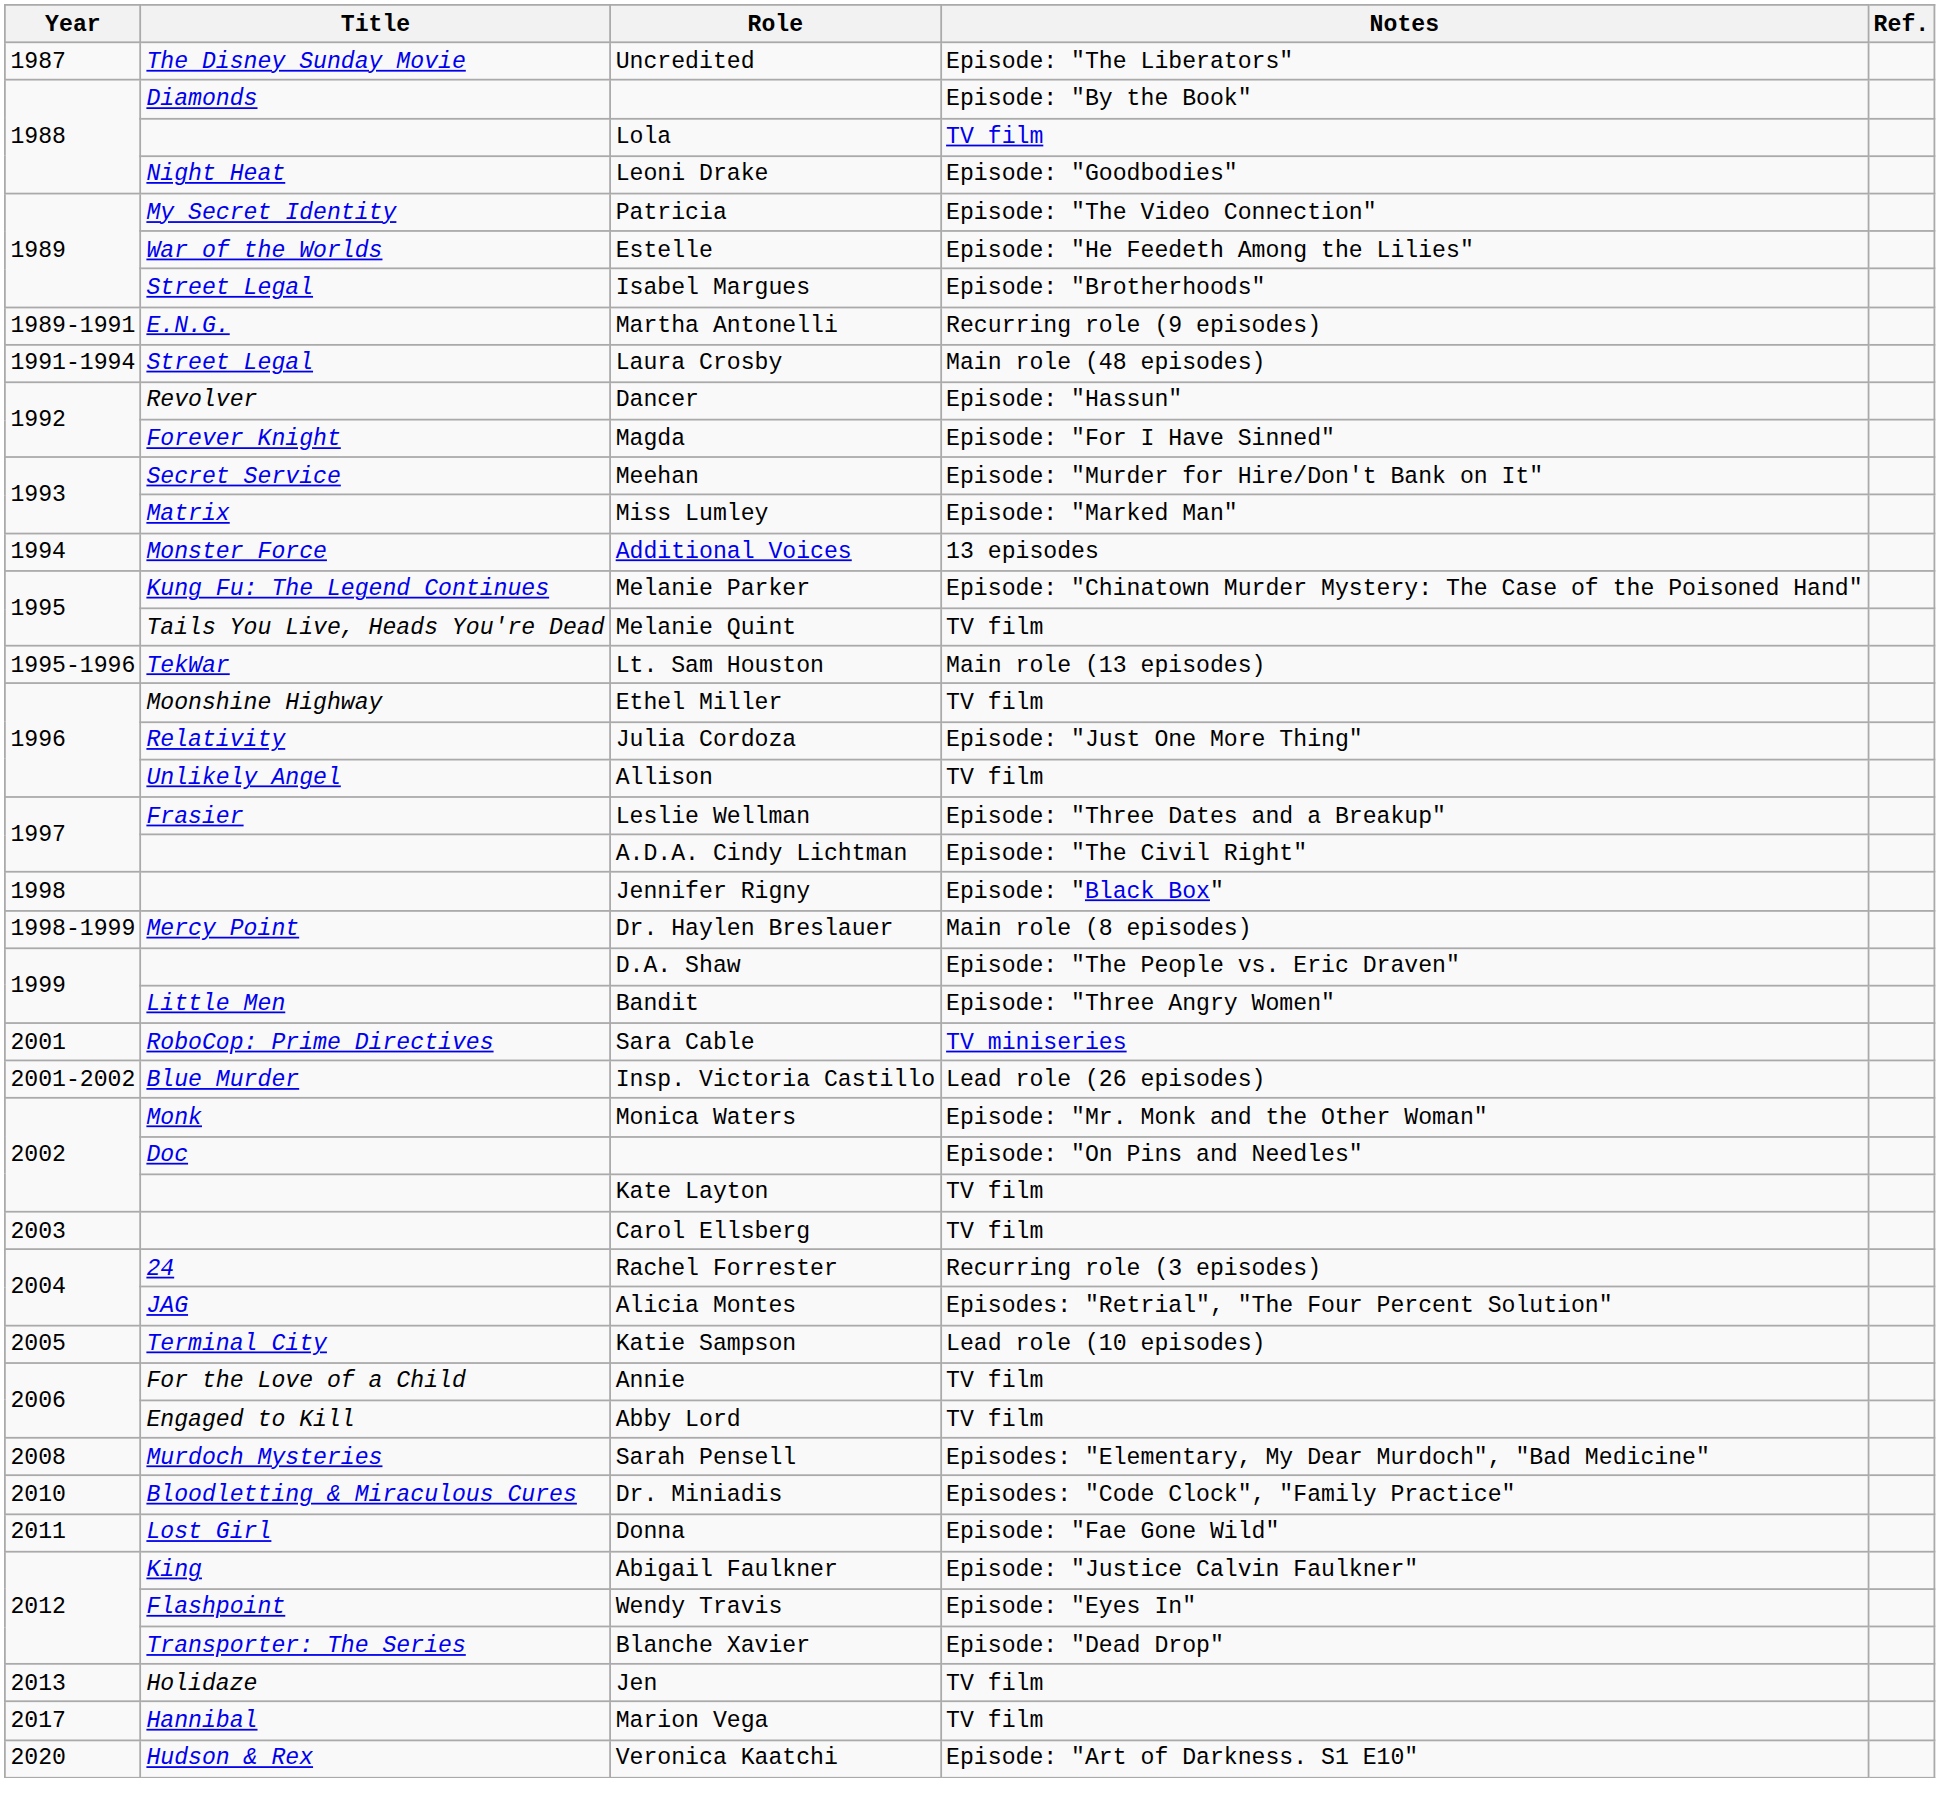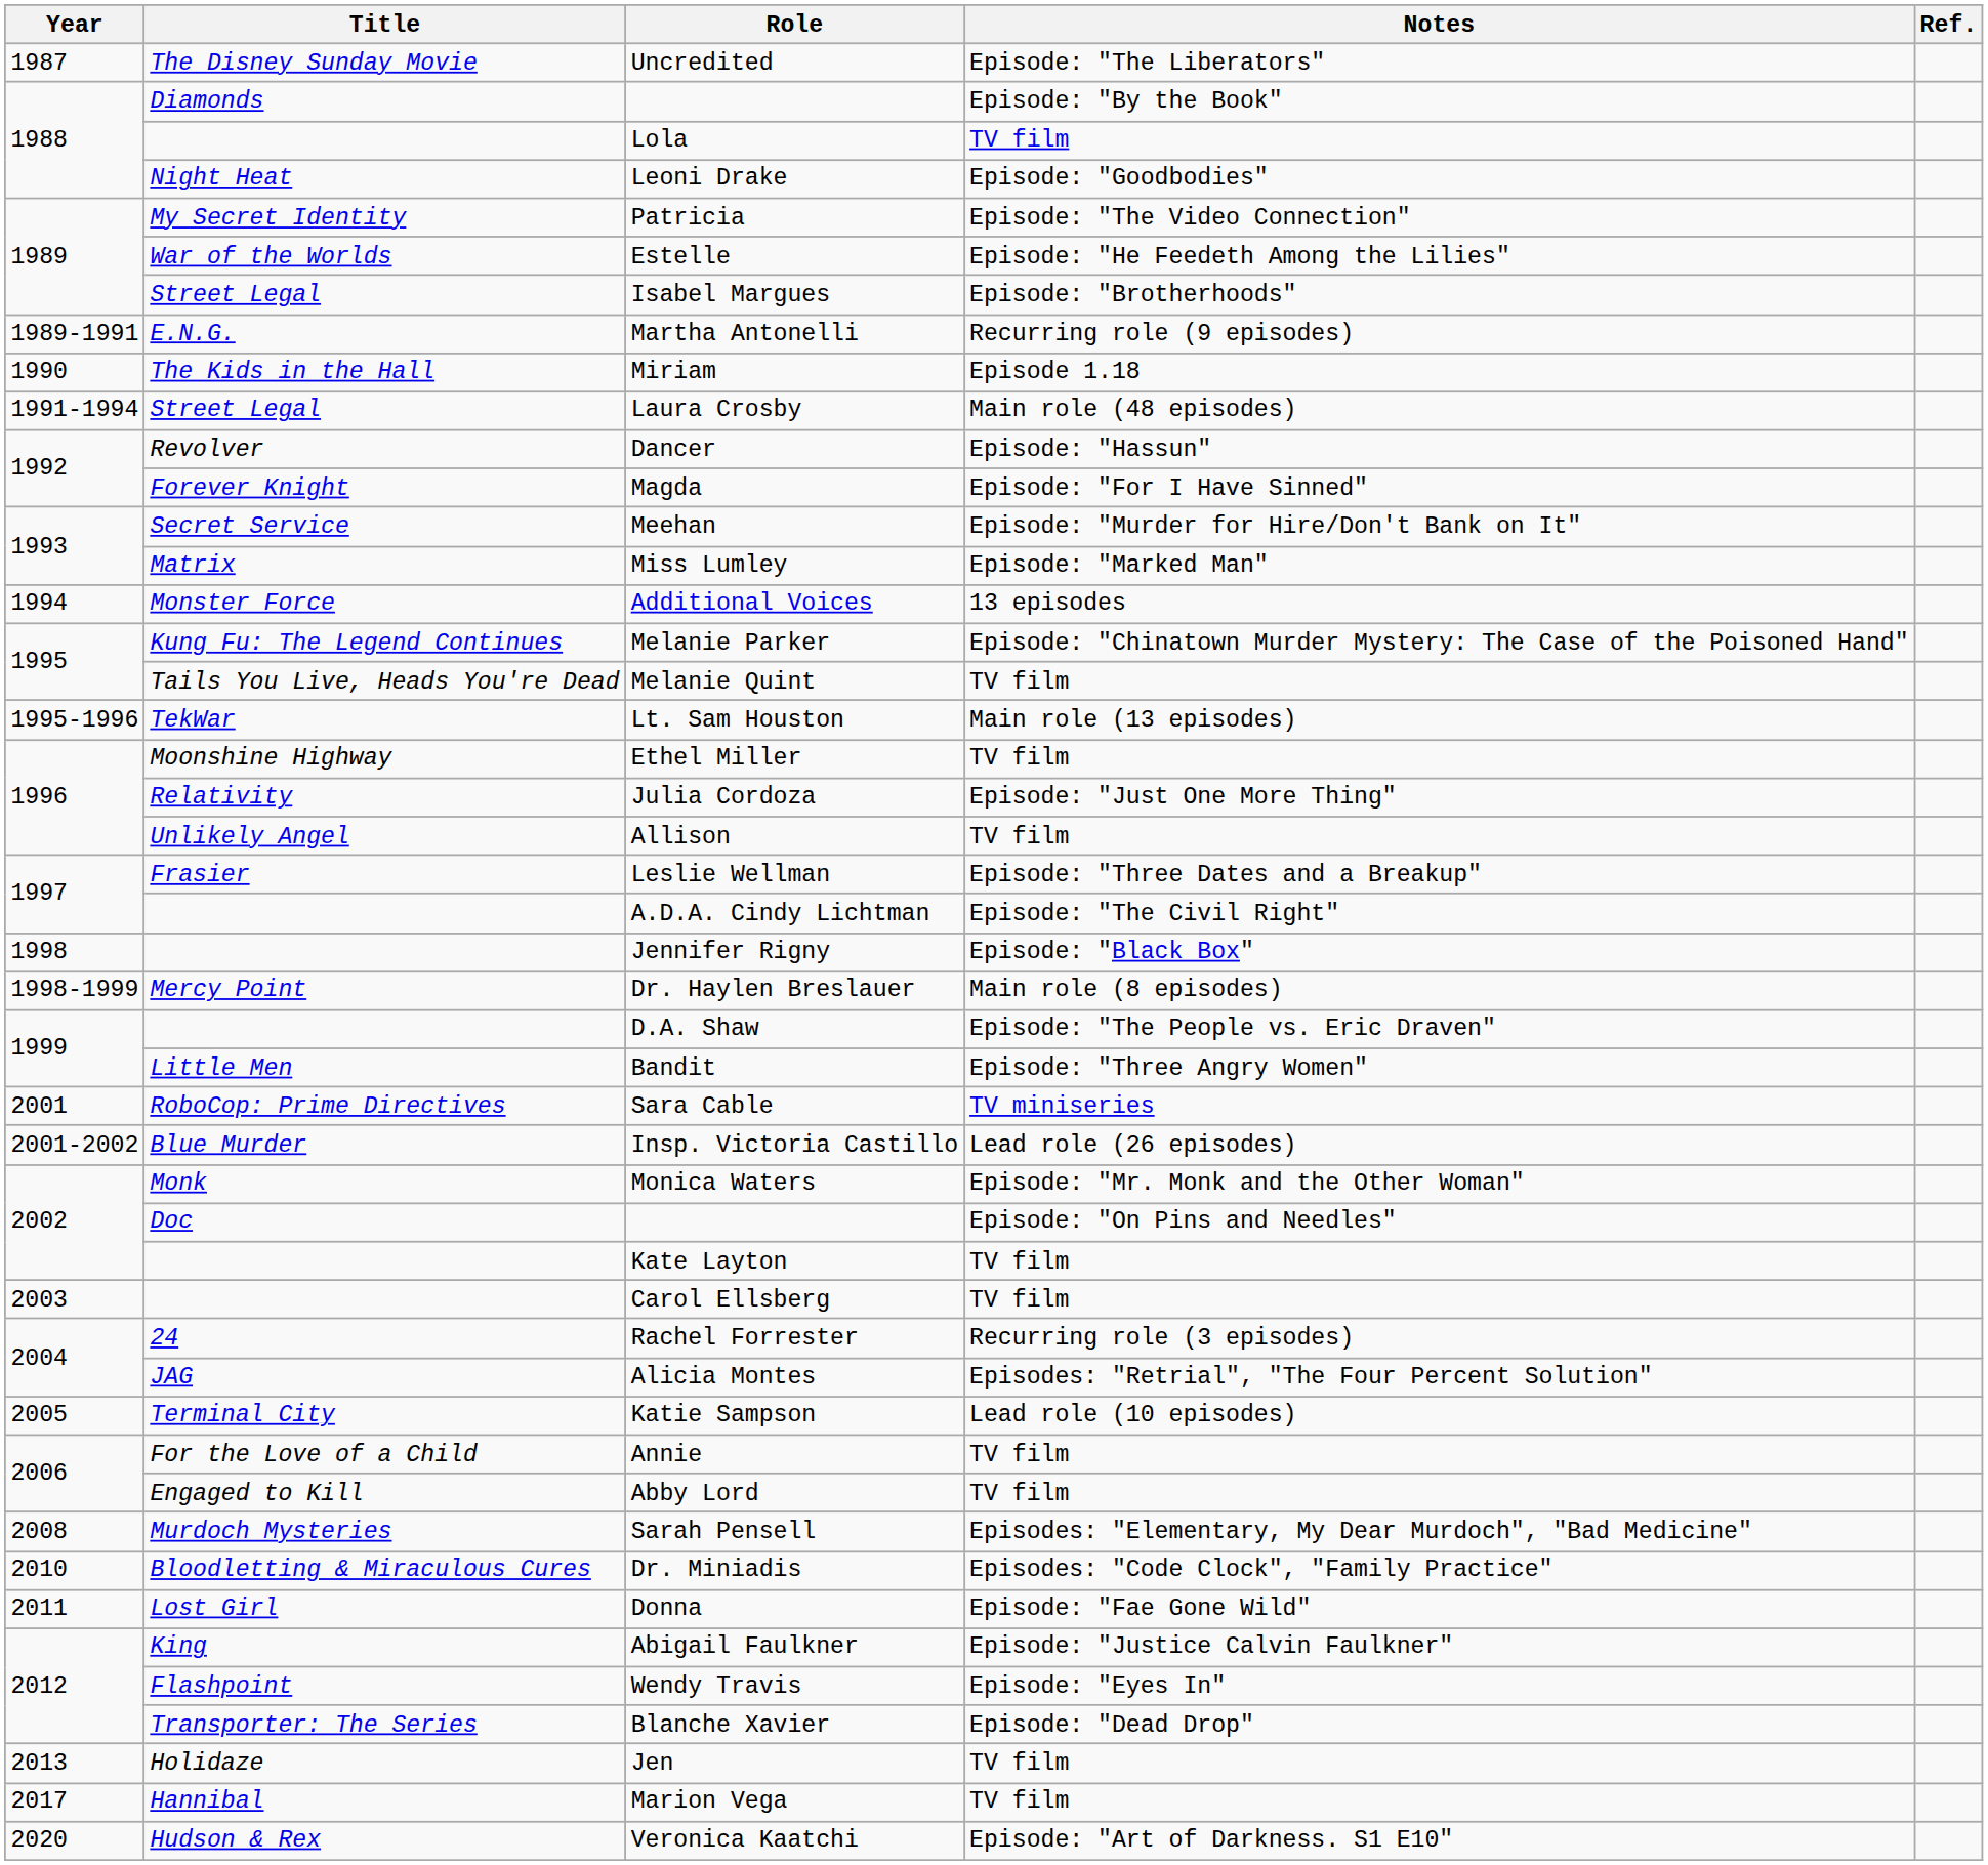+ row: 1990 | The Kids in the Hall | Miriam | Episode 1.18
